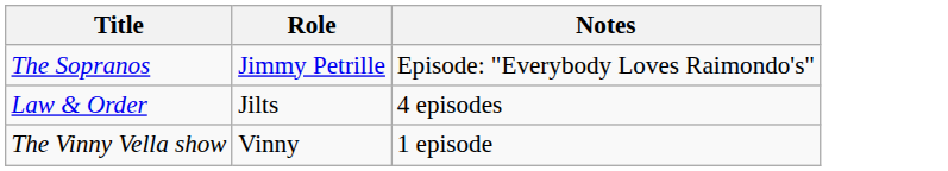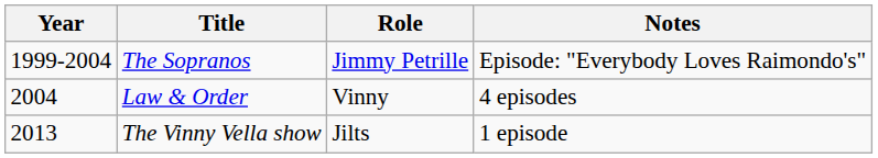+ column: Year | 1999-2004 | 2004 | 2013
Law & Order | Role: Jilts -> Vinny
The Vinny Vella show | Role: Vinny -> Jilts
